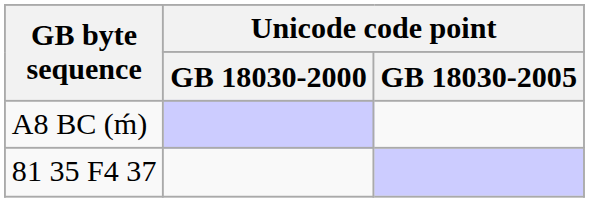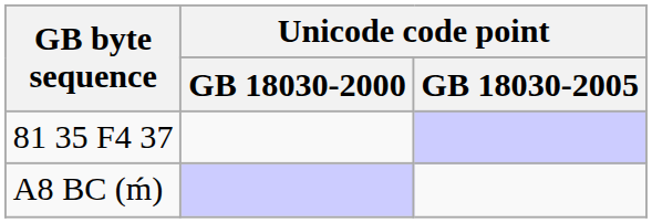rows swapped: A8 BC (ḿ) <-> 81 35 F4 37
